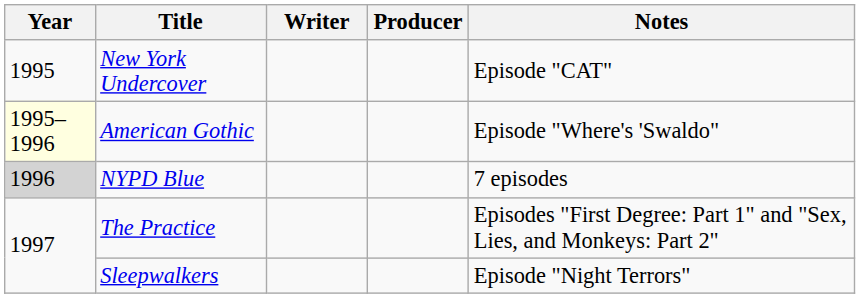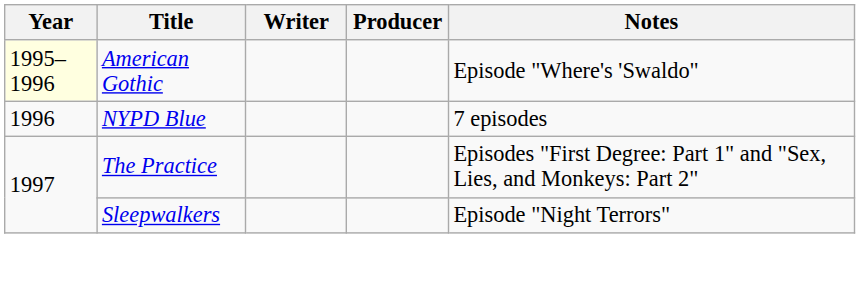- row: 1995 | New York Undercover | Episode "CAT"
NYPD Blue | Year: lightgrey background -> no background
